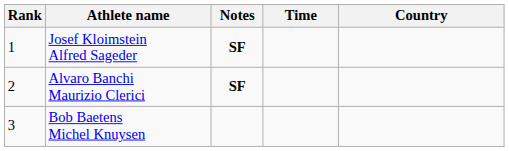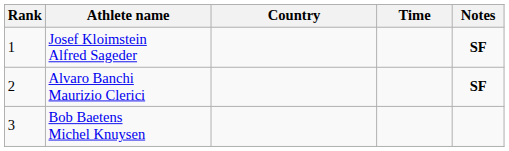columns swapped: Country <-> Notes
